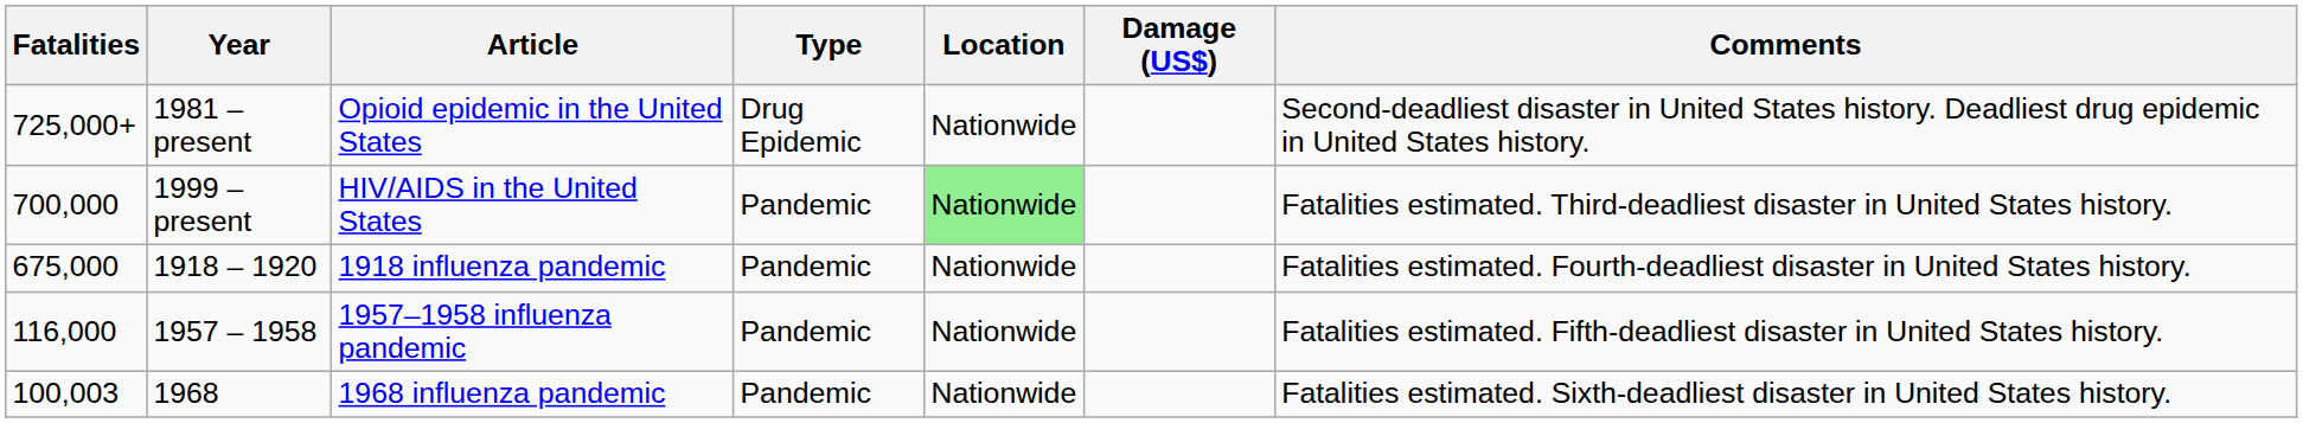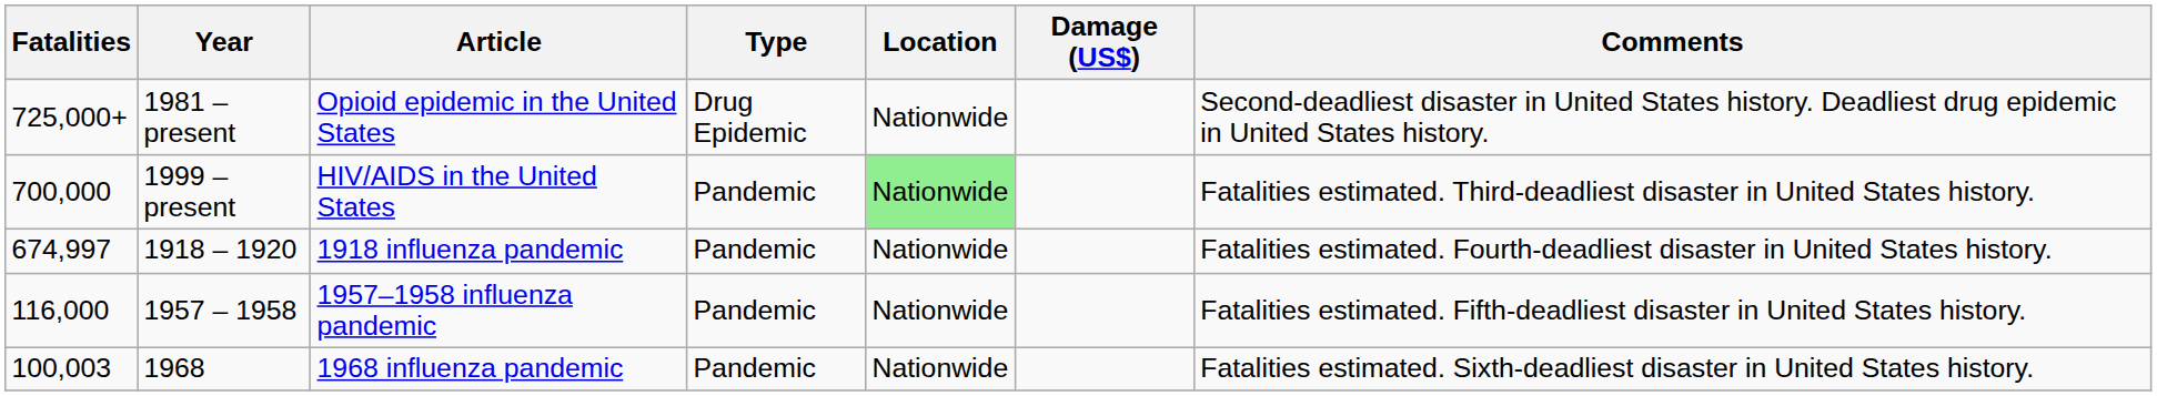1918 influenza pandemic | Fatalities: 675,000 -> 674,997
